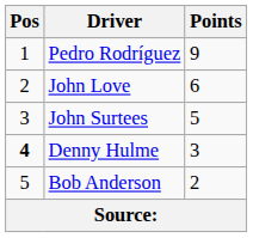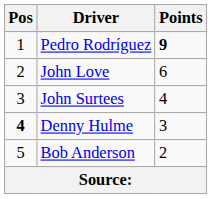Pedro Rodríguez | Points: normal -> bold
John Surtees | Points: 5 -> 4
